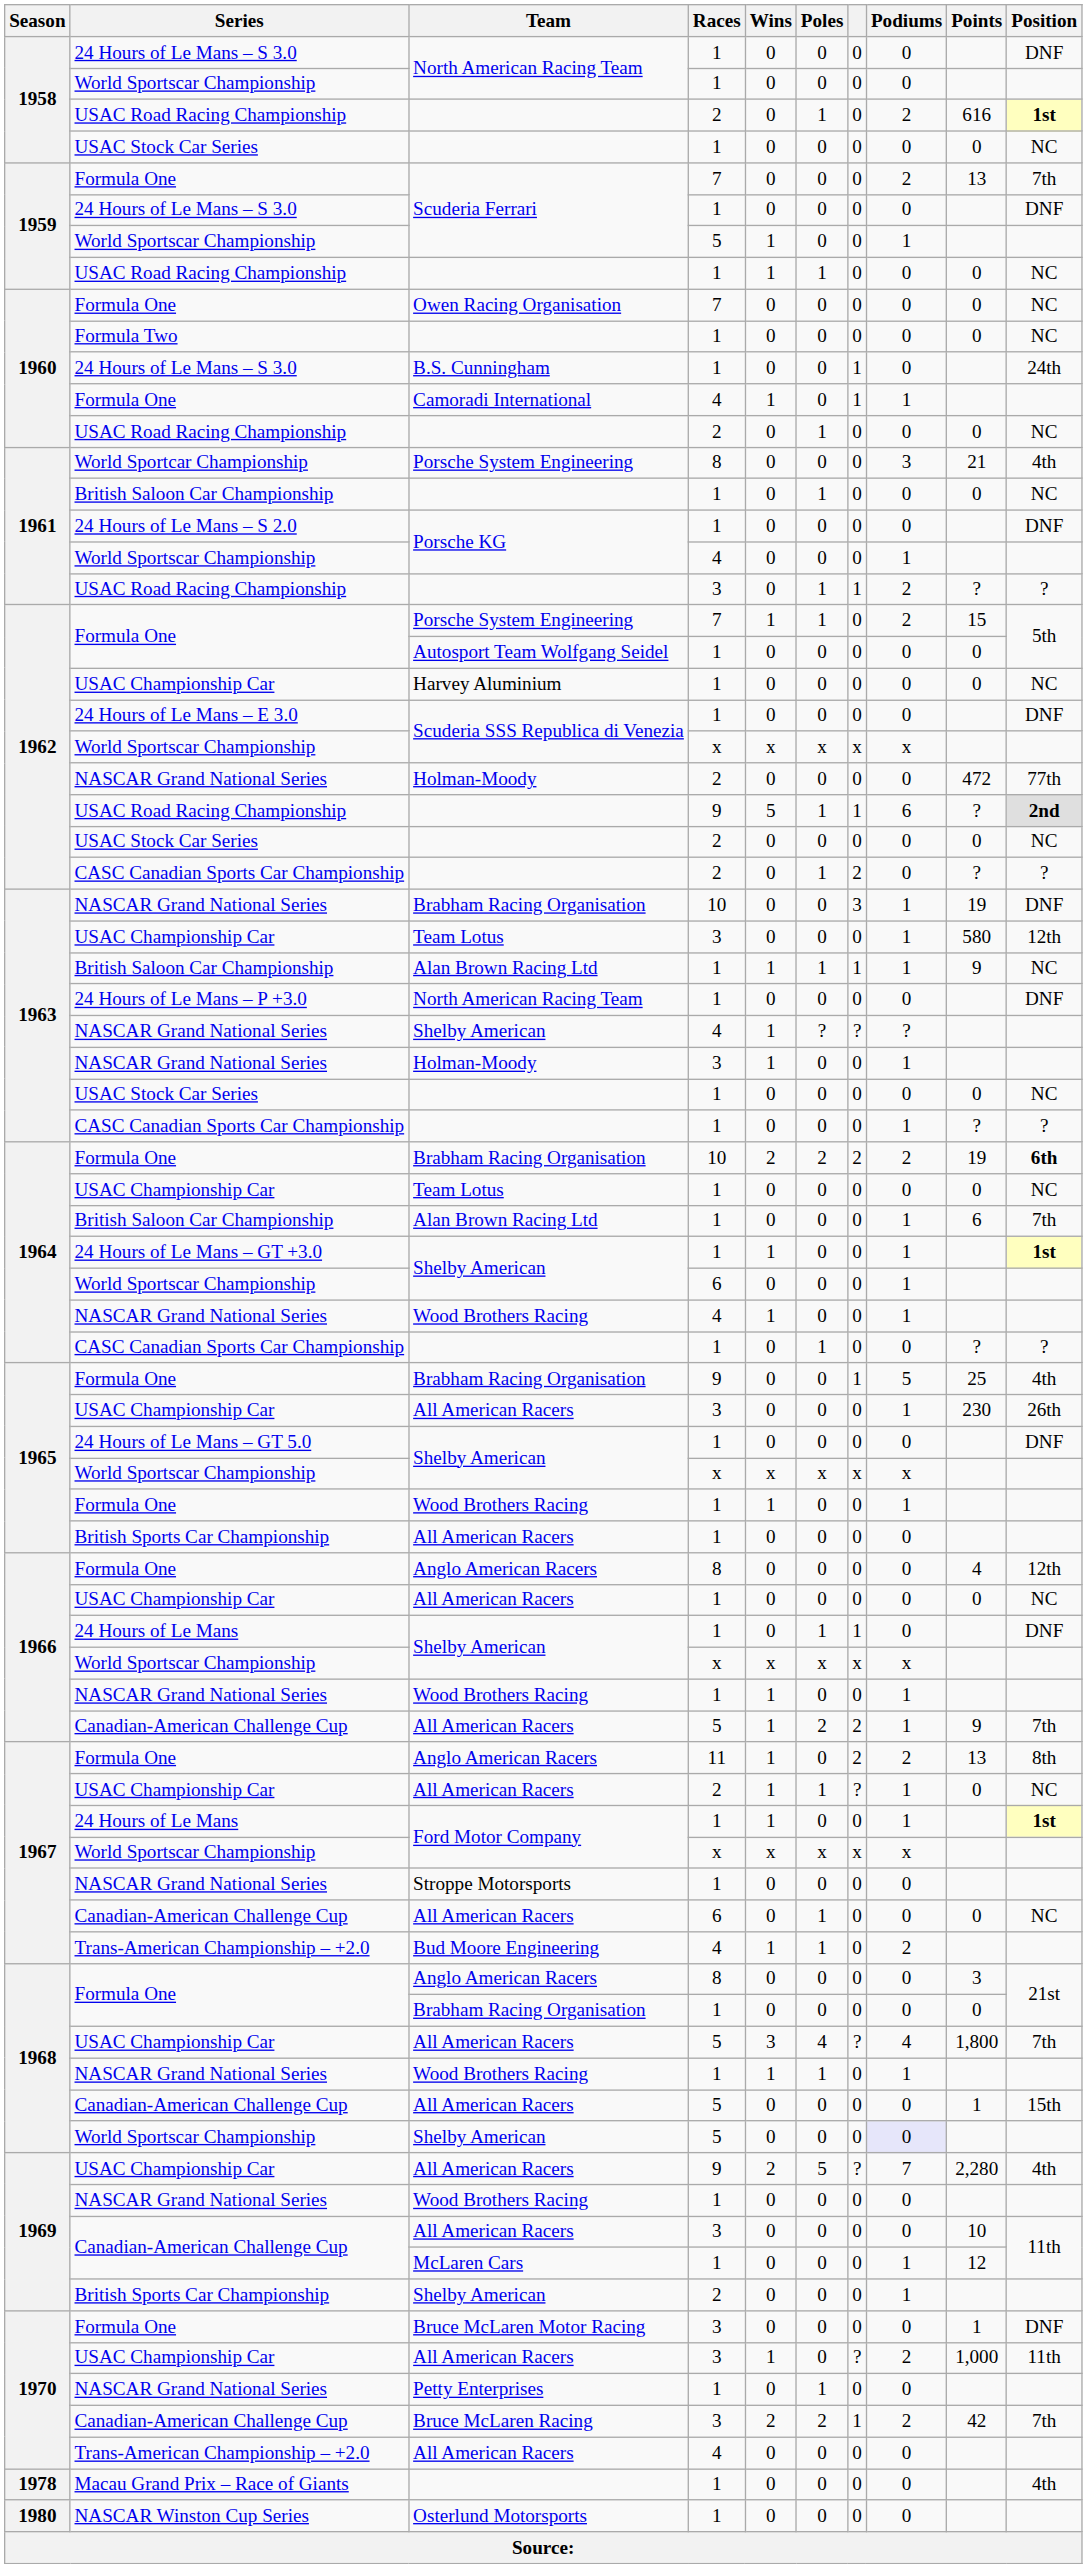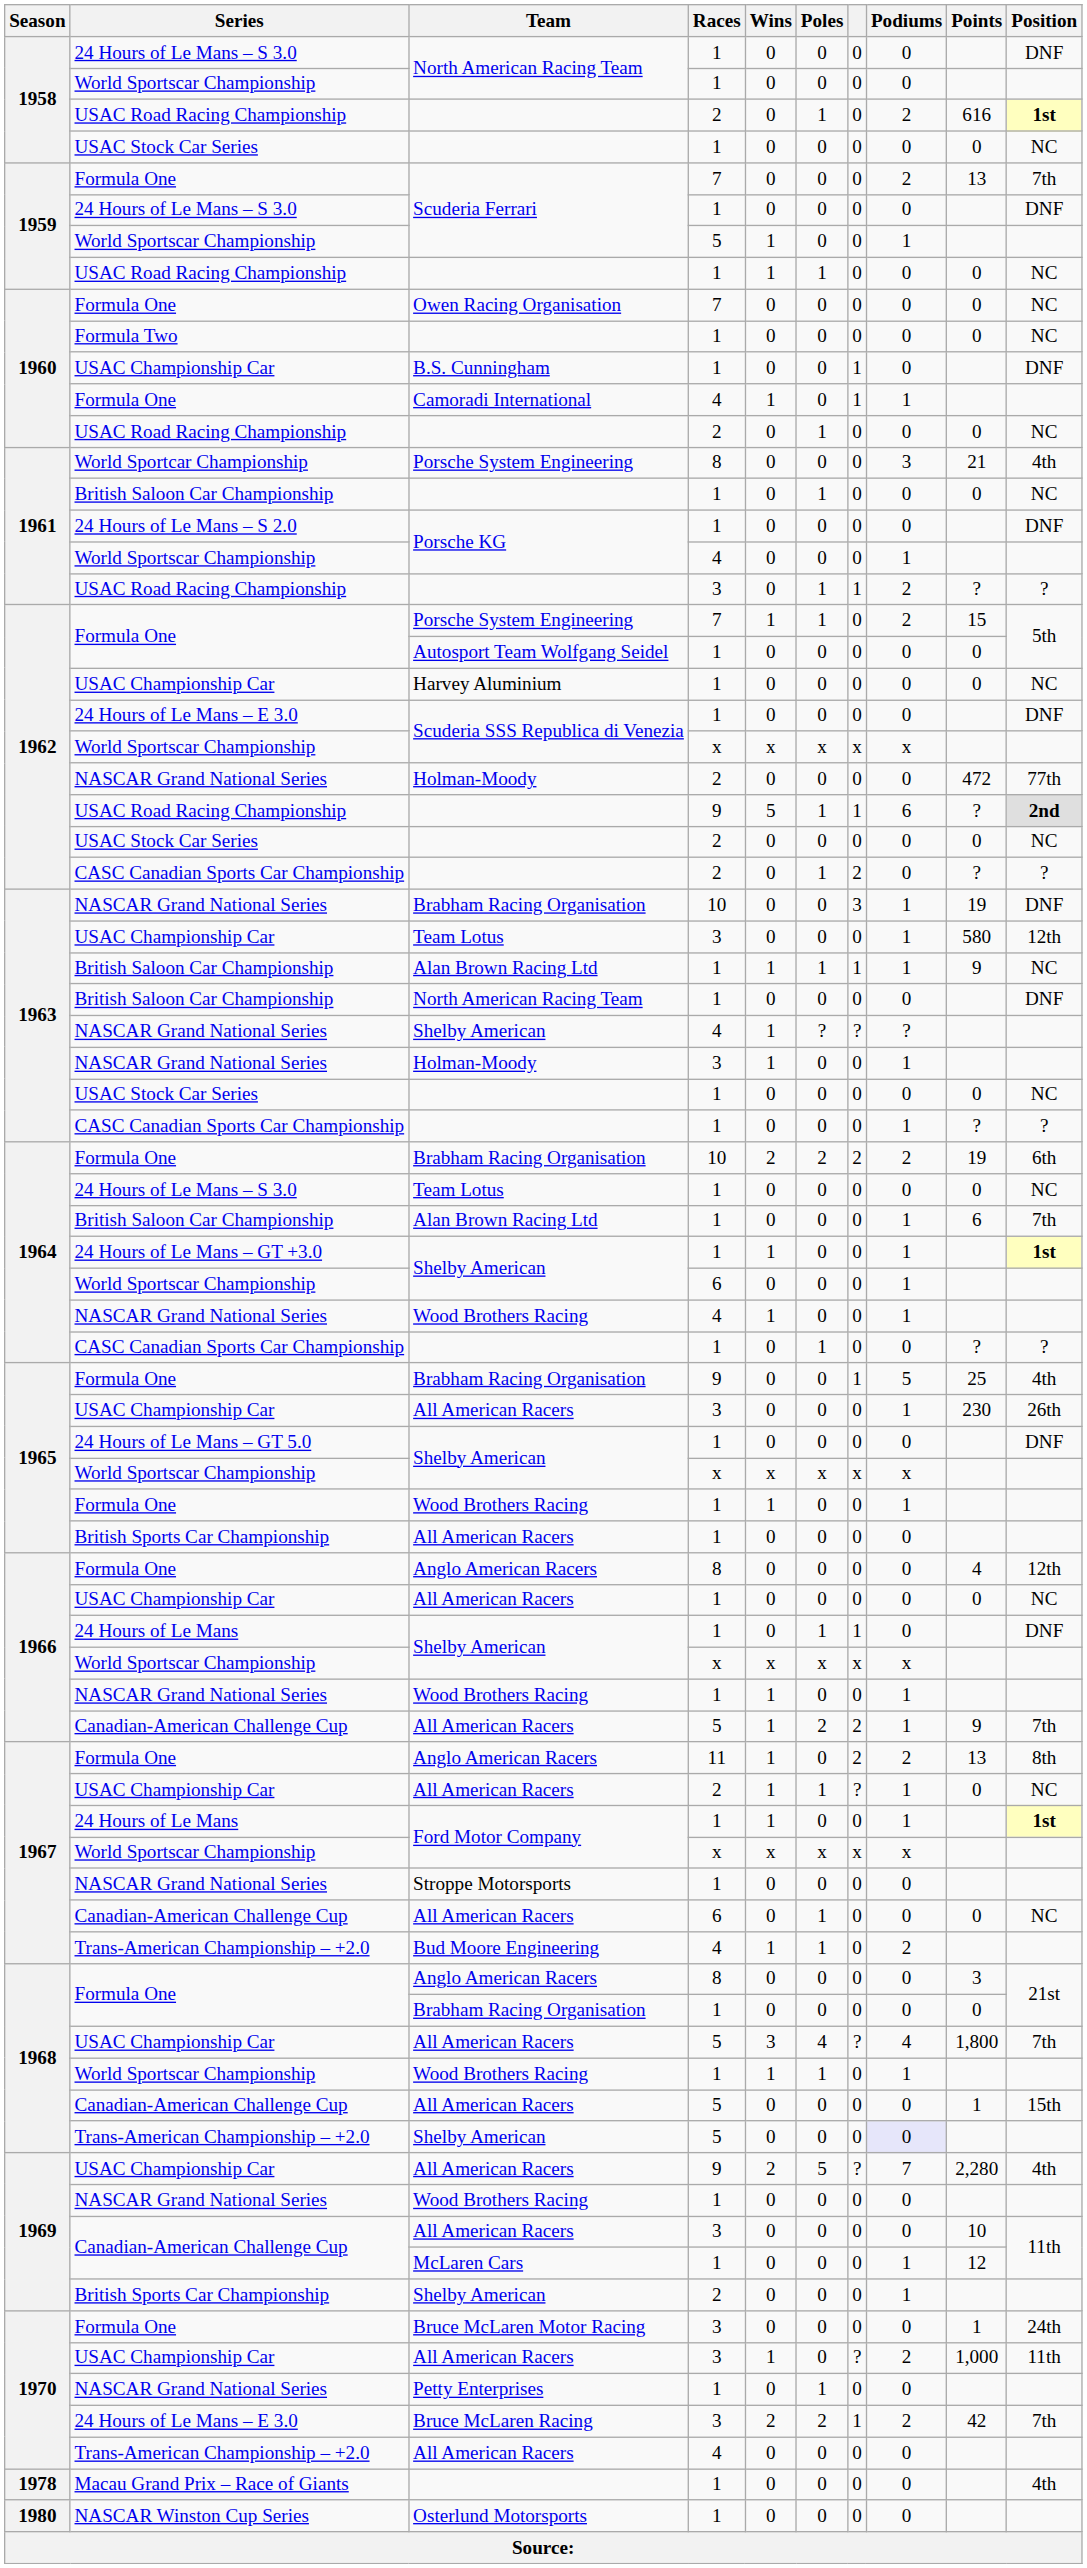B.S. Cunningham | Series: 24 Hours of Le Mans – S 3.0 -> USAC Championship Car
B.S. Cunningham | Position: 24th -> DNF
1963 / North American Racing Team | Series: 24 Hours of Le Mans – P +3.0 -> British Saloon Car Championship
1964 / Brabham Racing Organisation | Position: bold -> normal
1964 / Team Lotus | Series: USAC Championship Car -> 24 Hours of Le Mans – S 3.0
1968 / Wood Brothers Racing | Series: NASCAR Grand National Series -> World Sportscar Championship
1968 / Shelby American | Series: World Sportscar Championship -> Trans-American Championship – +2.0
Bruce McLaren Motor Racing | Position: DNF -> 24th
Bruce McLaren Racing | Series: Canadian-American Challenge Cup -> 24 Hours of Le Mans – E 3.0
